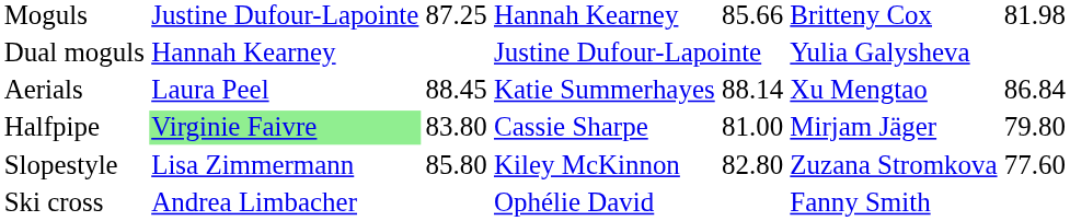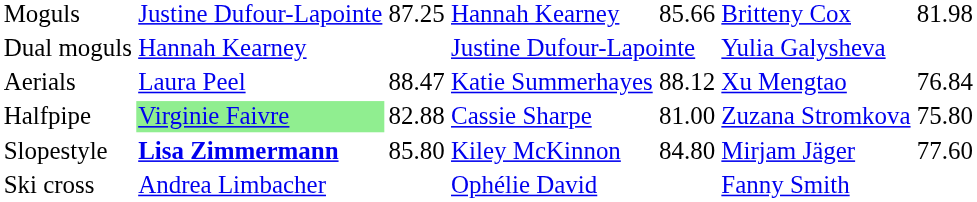Aerials | column 3: 88.45 -> 88.47
Aerials | column 5: 88.14 -> 88.12
Aerials | column 7: 86.84 -> 76.84
Halfpipe | column 3: 83.80 -> 82.88
Halfpipe | column 6: Mirjam Jäger -> Zuzana Stromkova
Halfpipe | column 7: 79.80 -> 75.80
Slopestyle | column 2: normal -> bold
Slopestyle | column 5: 82.80 -> 84.80
Slopestyle | column 6: Zuzana Stromkova -> Mirjam Jäger
